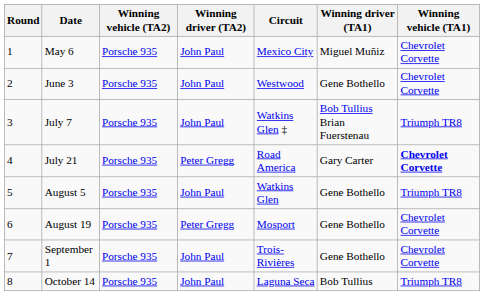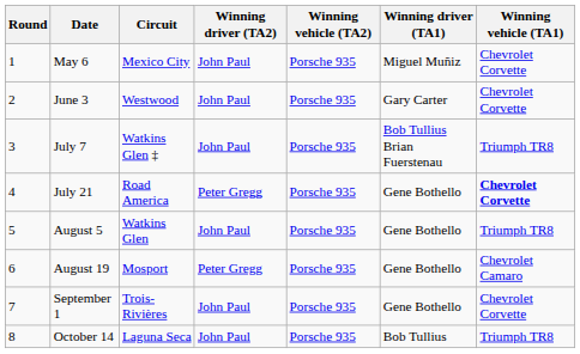columns swapped: Circuit <-> Winning vehicle (TA2)
June 3 | Winning driver (TA1): Gene Bothello -> Gary Carter
July 21 | Winning driver (TA1): Gary Carter -> Gene Bothello
August 19 | Winning vehicle (TA1): Chevrolet Corvette -> Chevrolet Camaro
